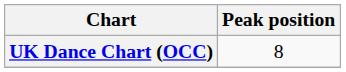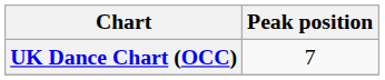UK Dance Chart (OCC) | Peak position: 8 -> 7
